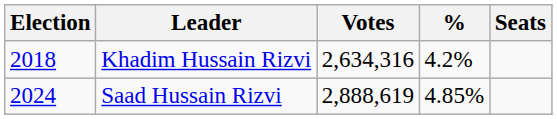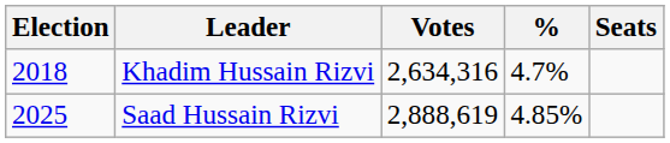Khadim Hussain Rizvi | %: 4.2% -> 4.7%
Saad Hussain Rizvi | Election: 2024 -> 2025
